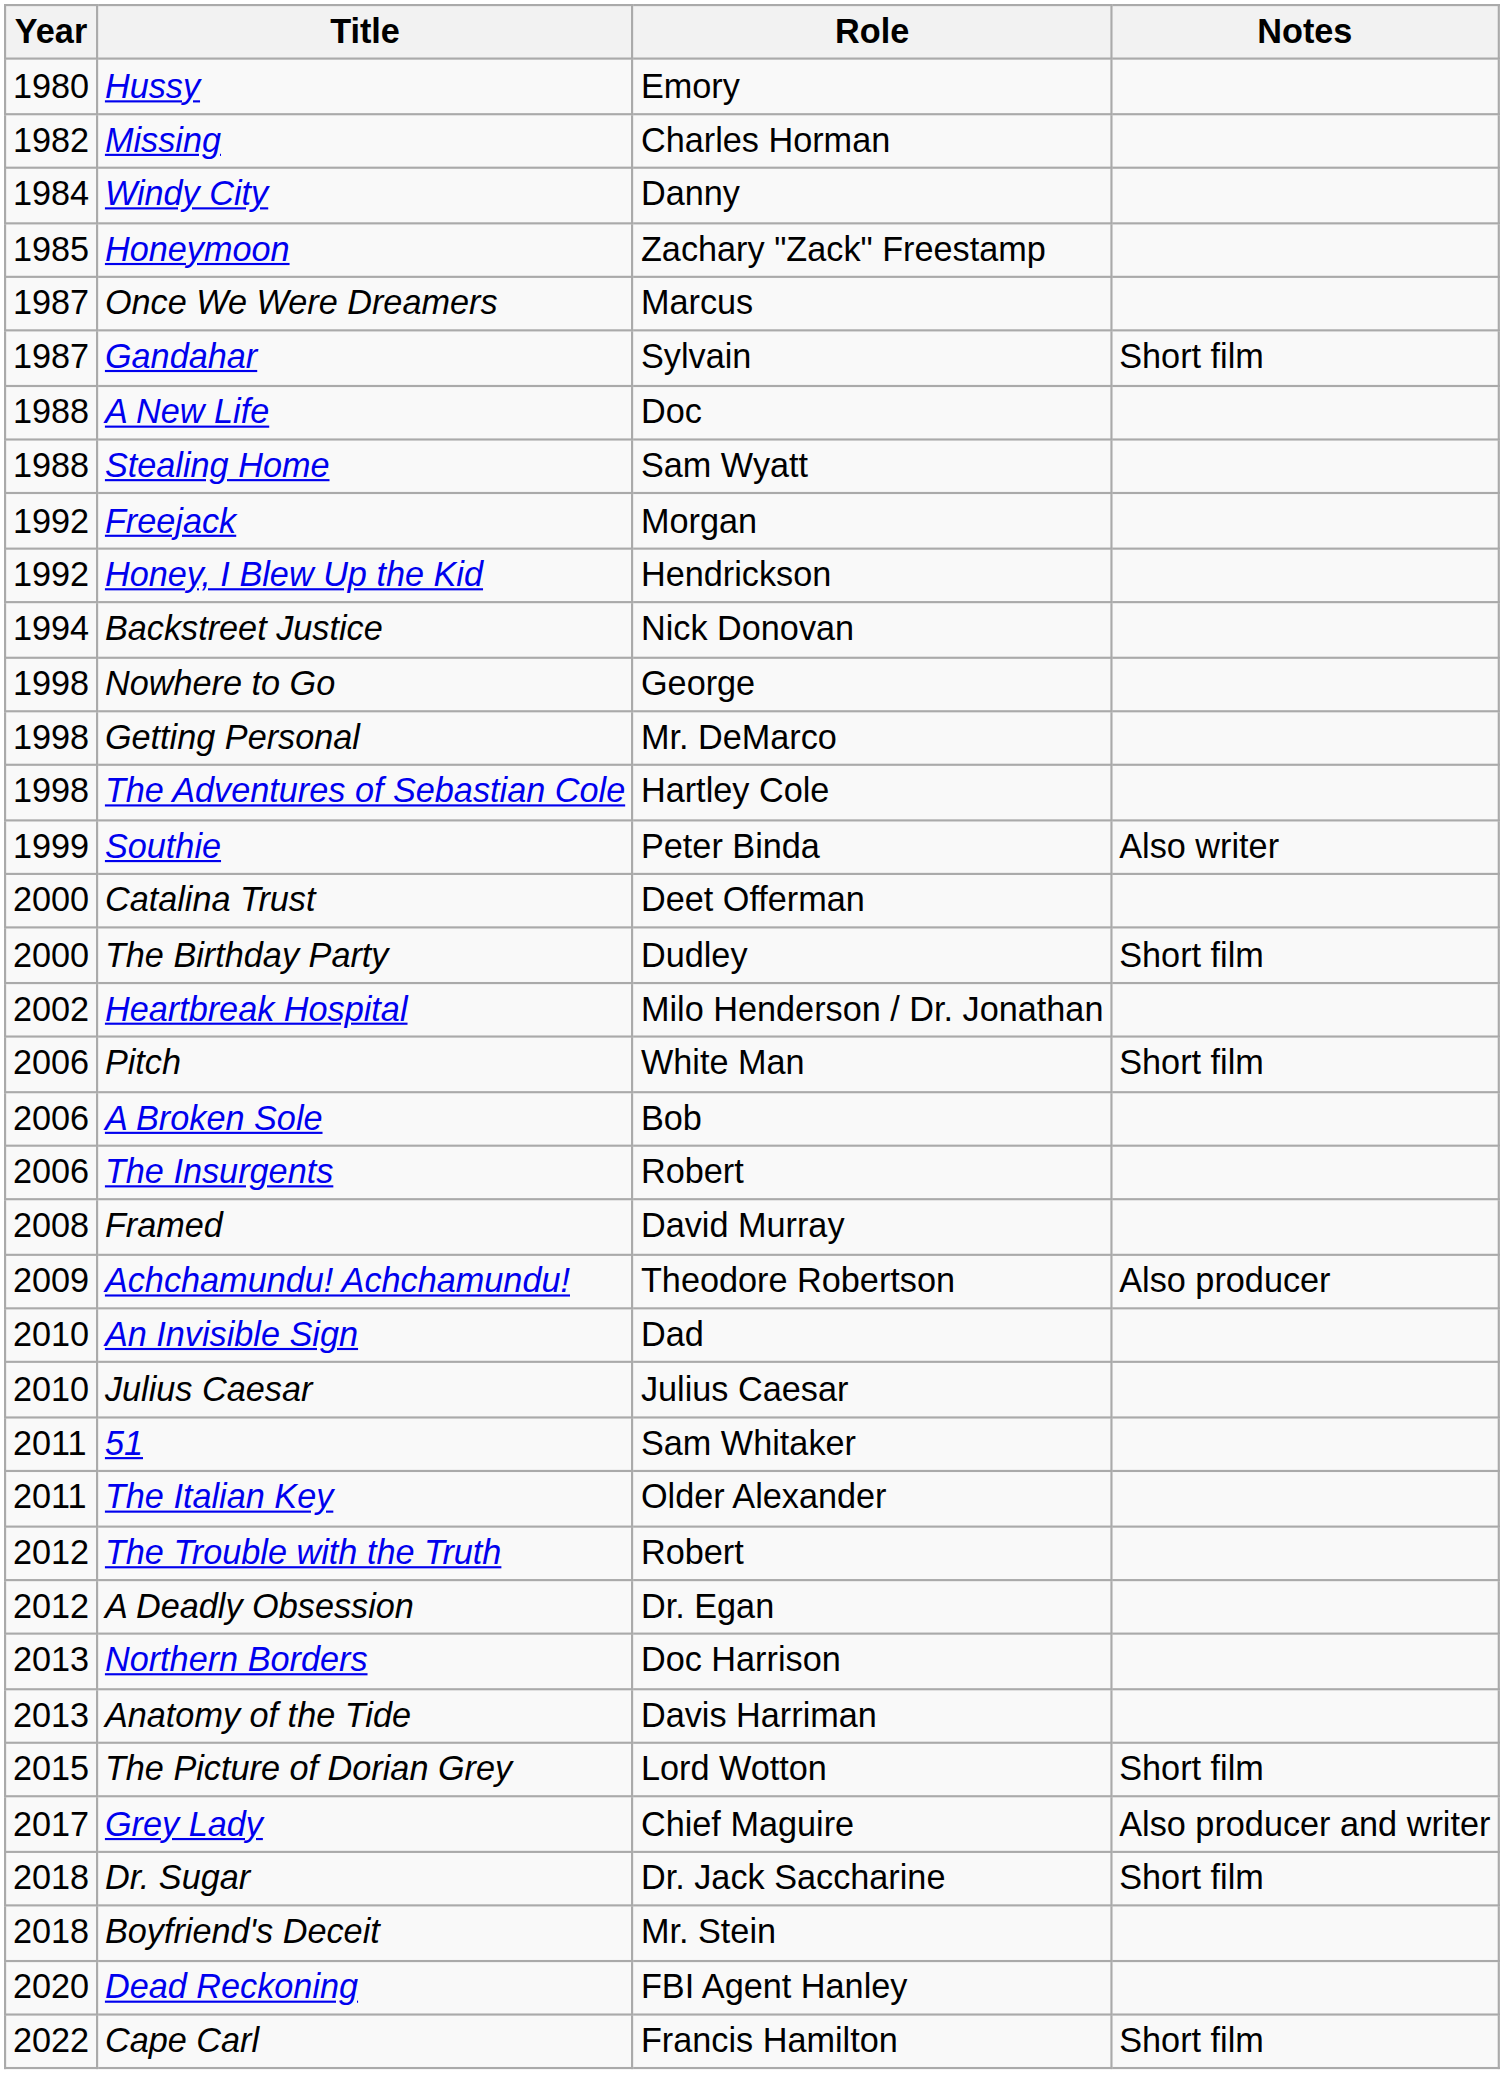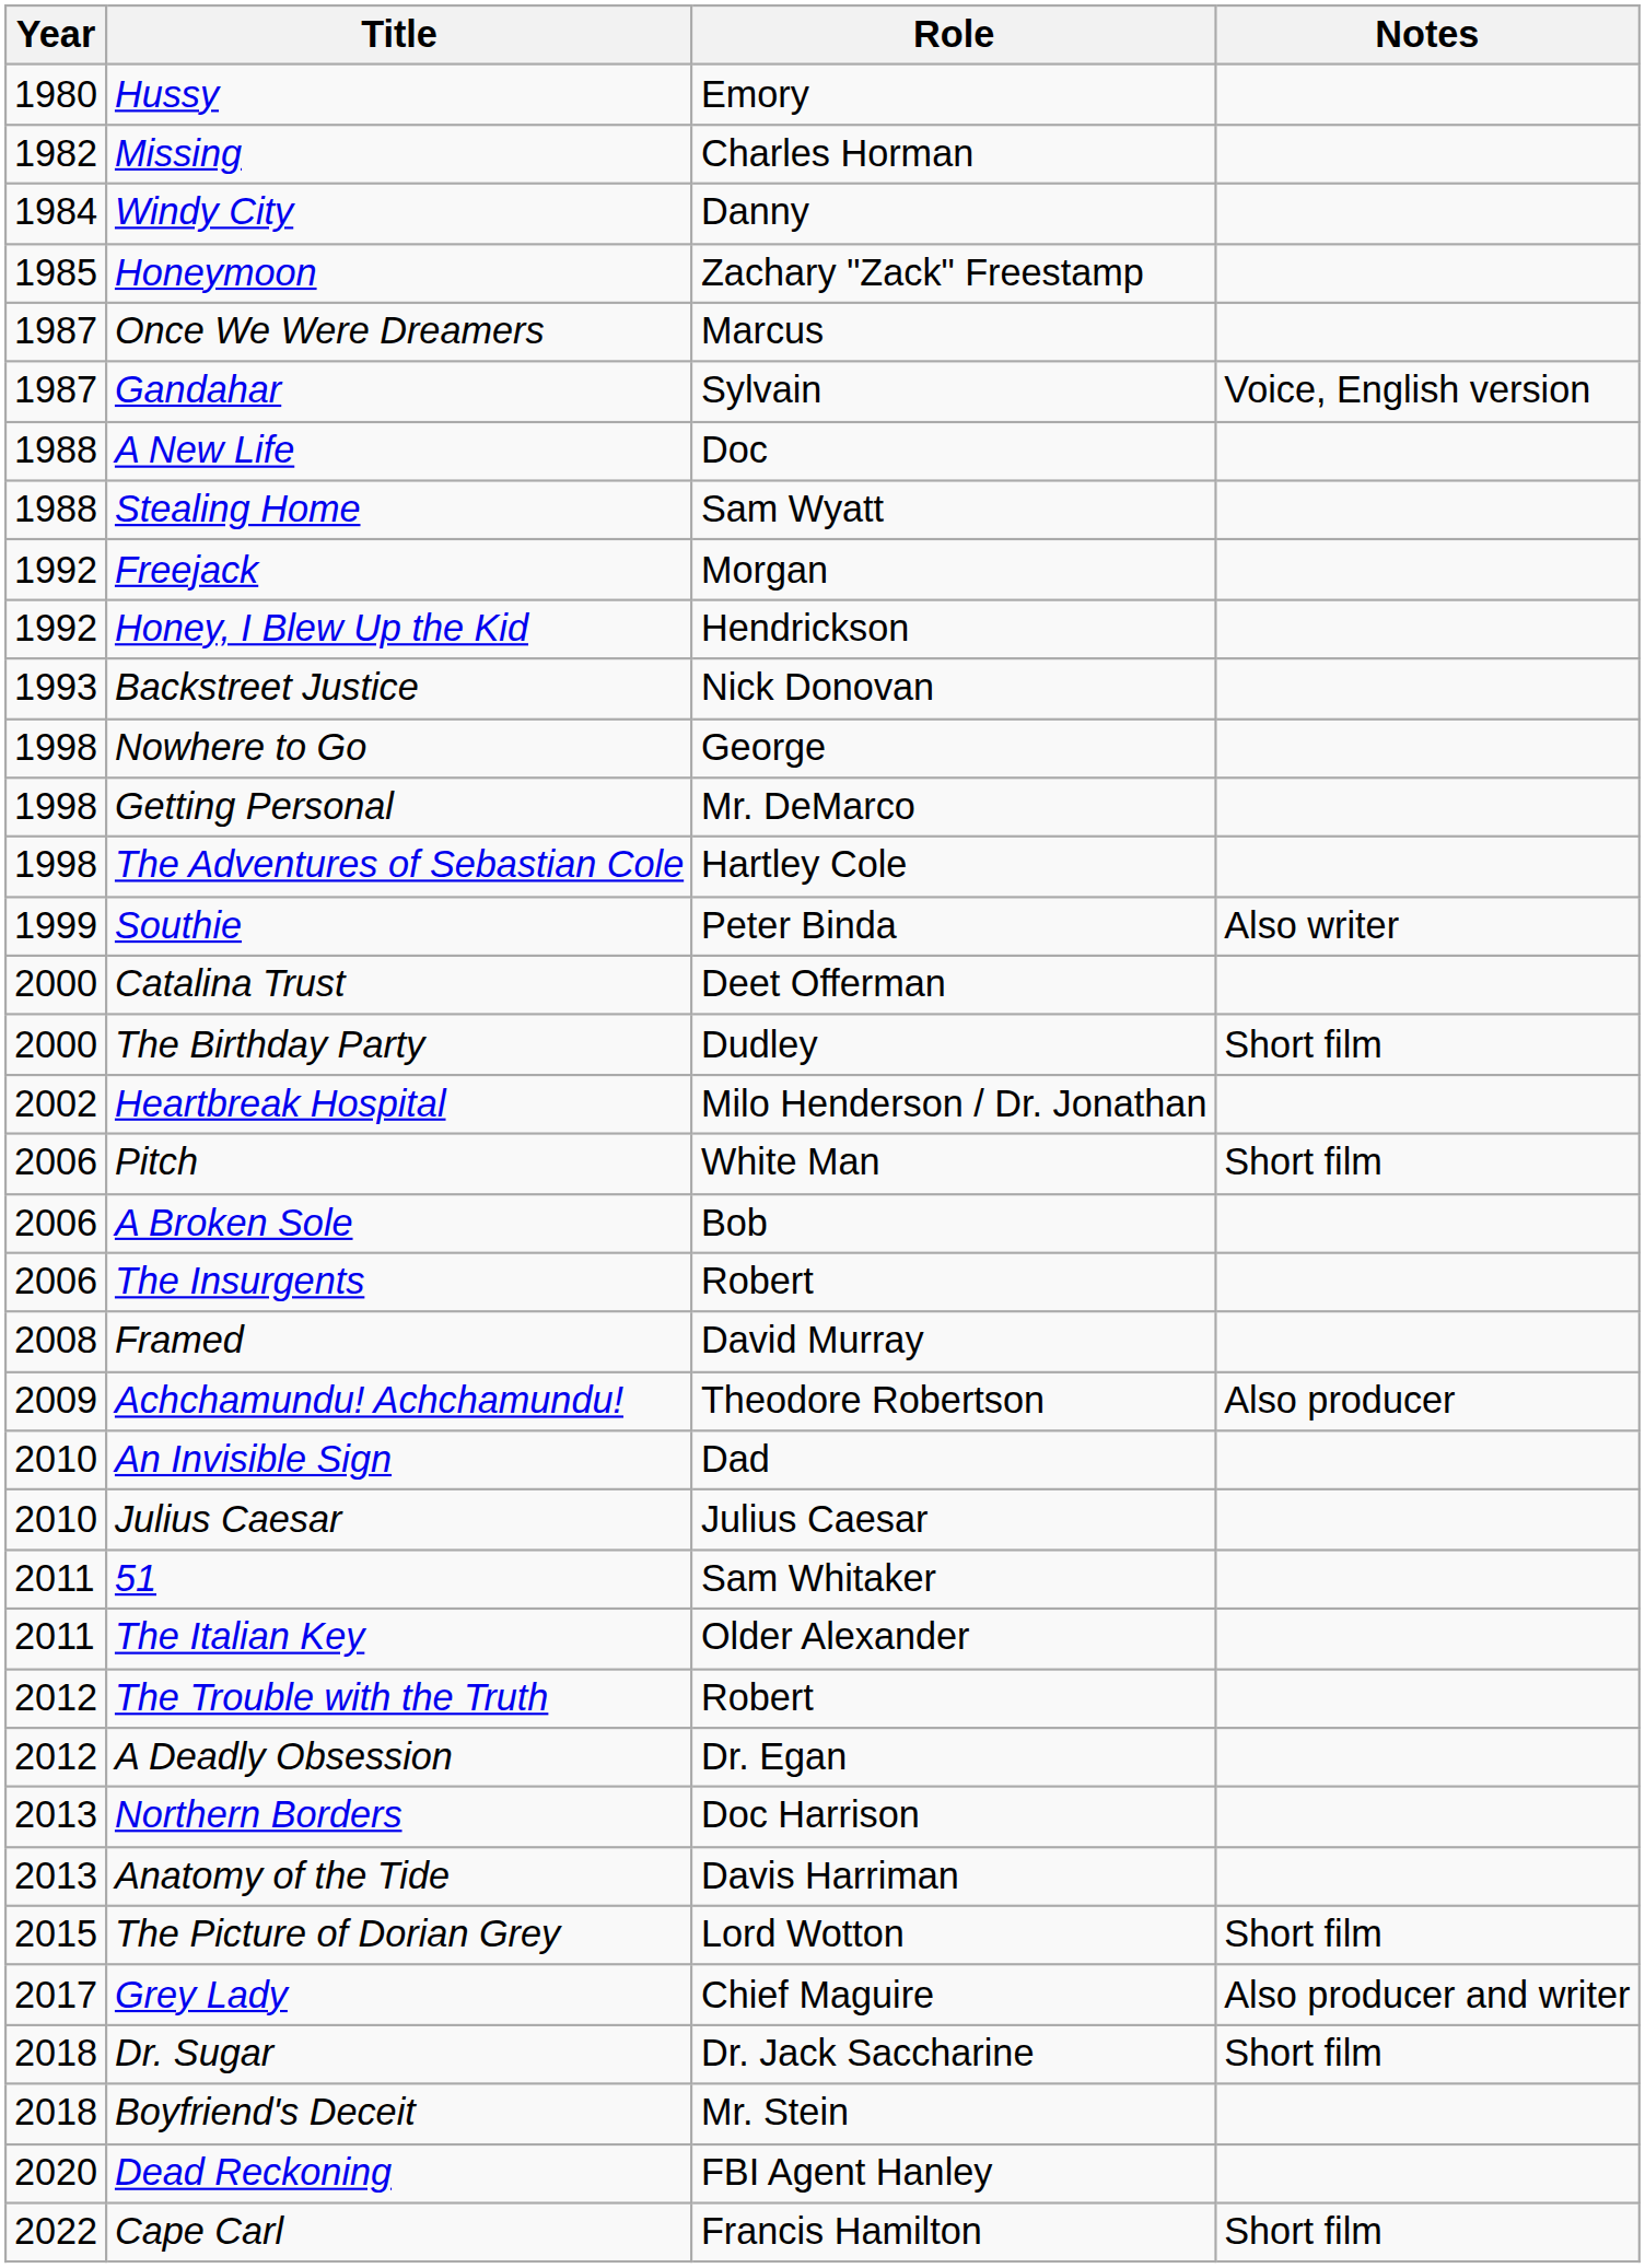Gandahar | Notes: Short film -> Voice, English version
Backstreet Justice | Year: 1994 -> 1993
